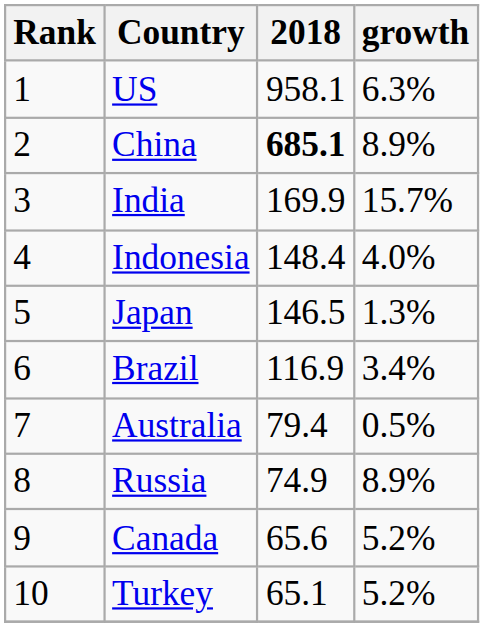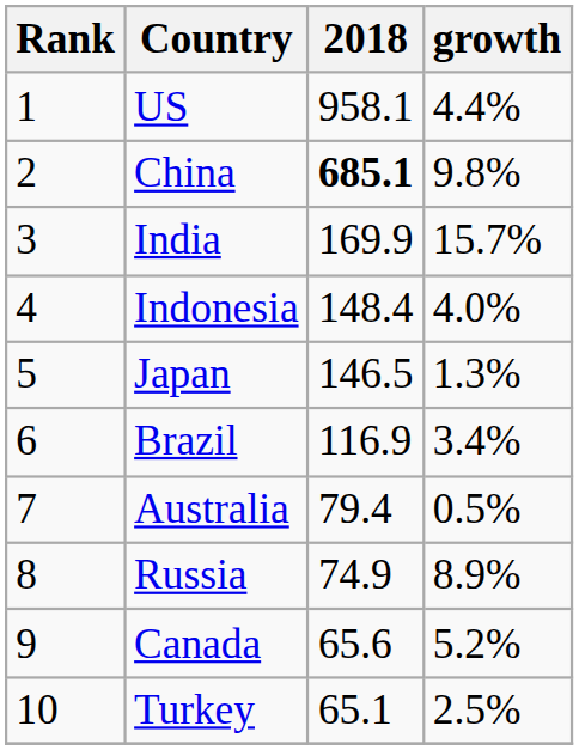US | growth: 6.3% -> 4.4%
China | growth: 8.9% -> 9.8%
Turkey | growth: 5.2% -> 2.5%
